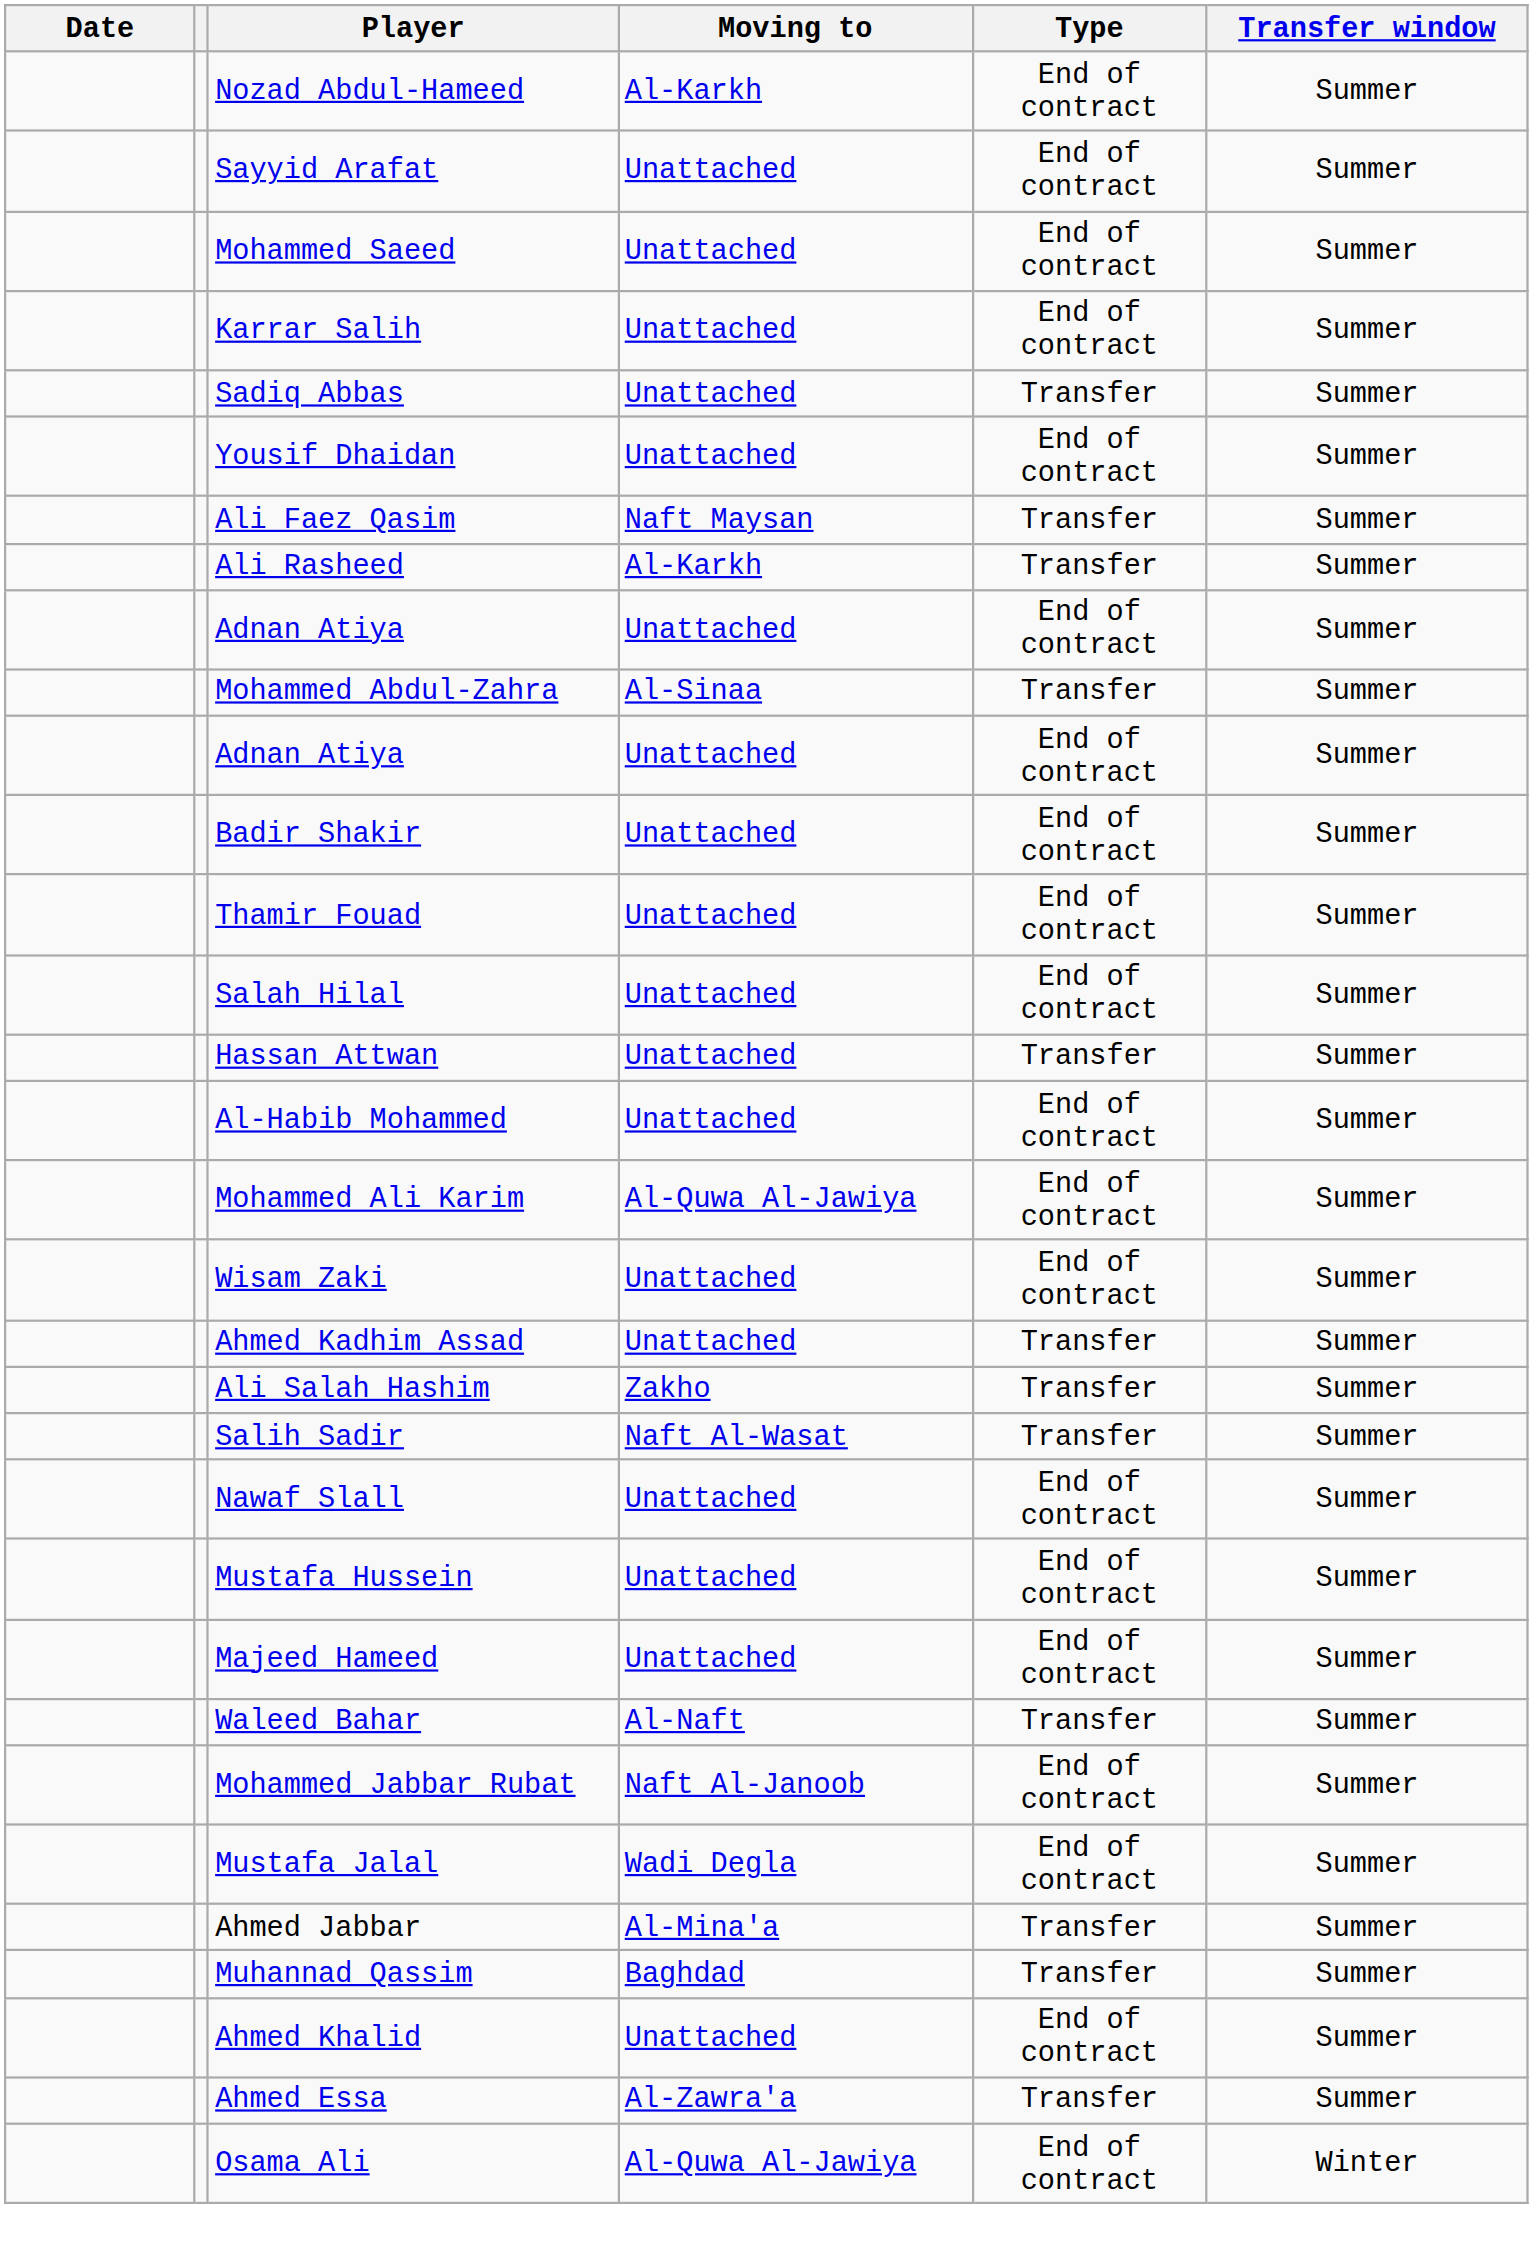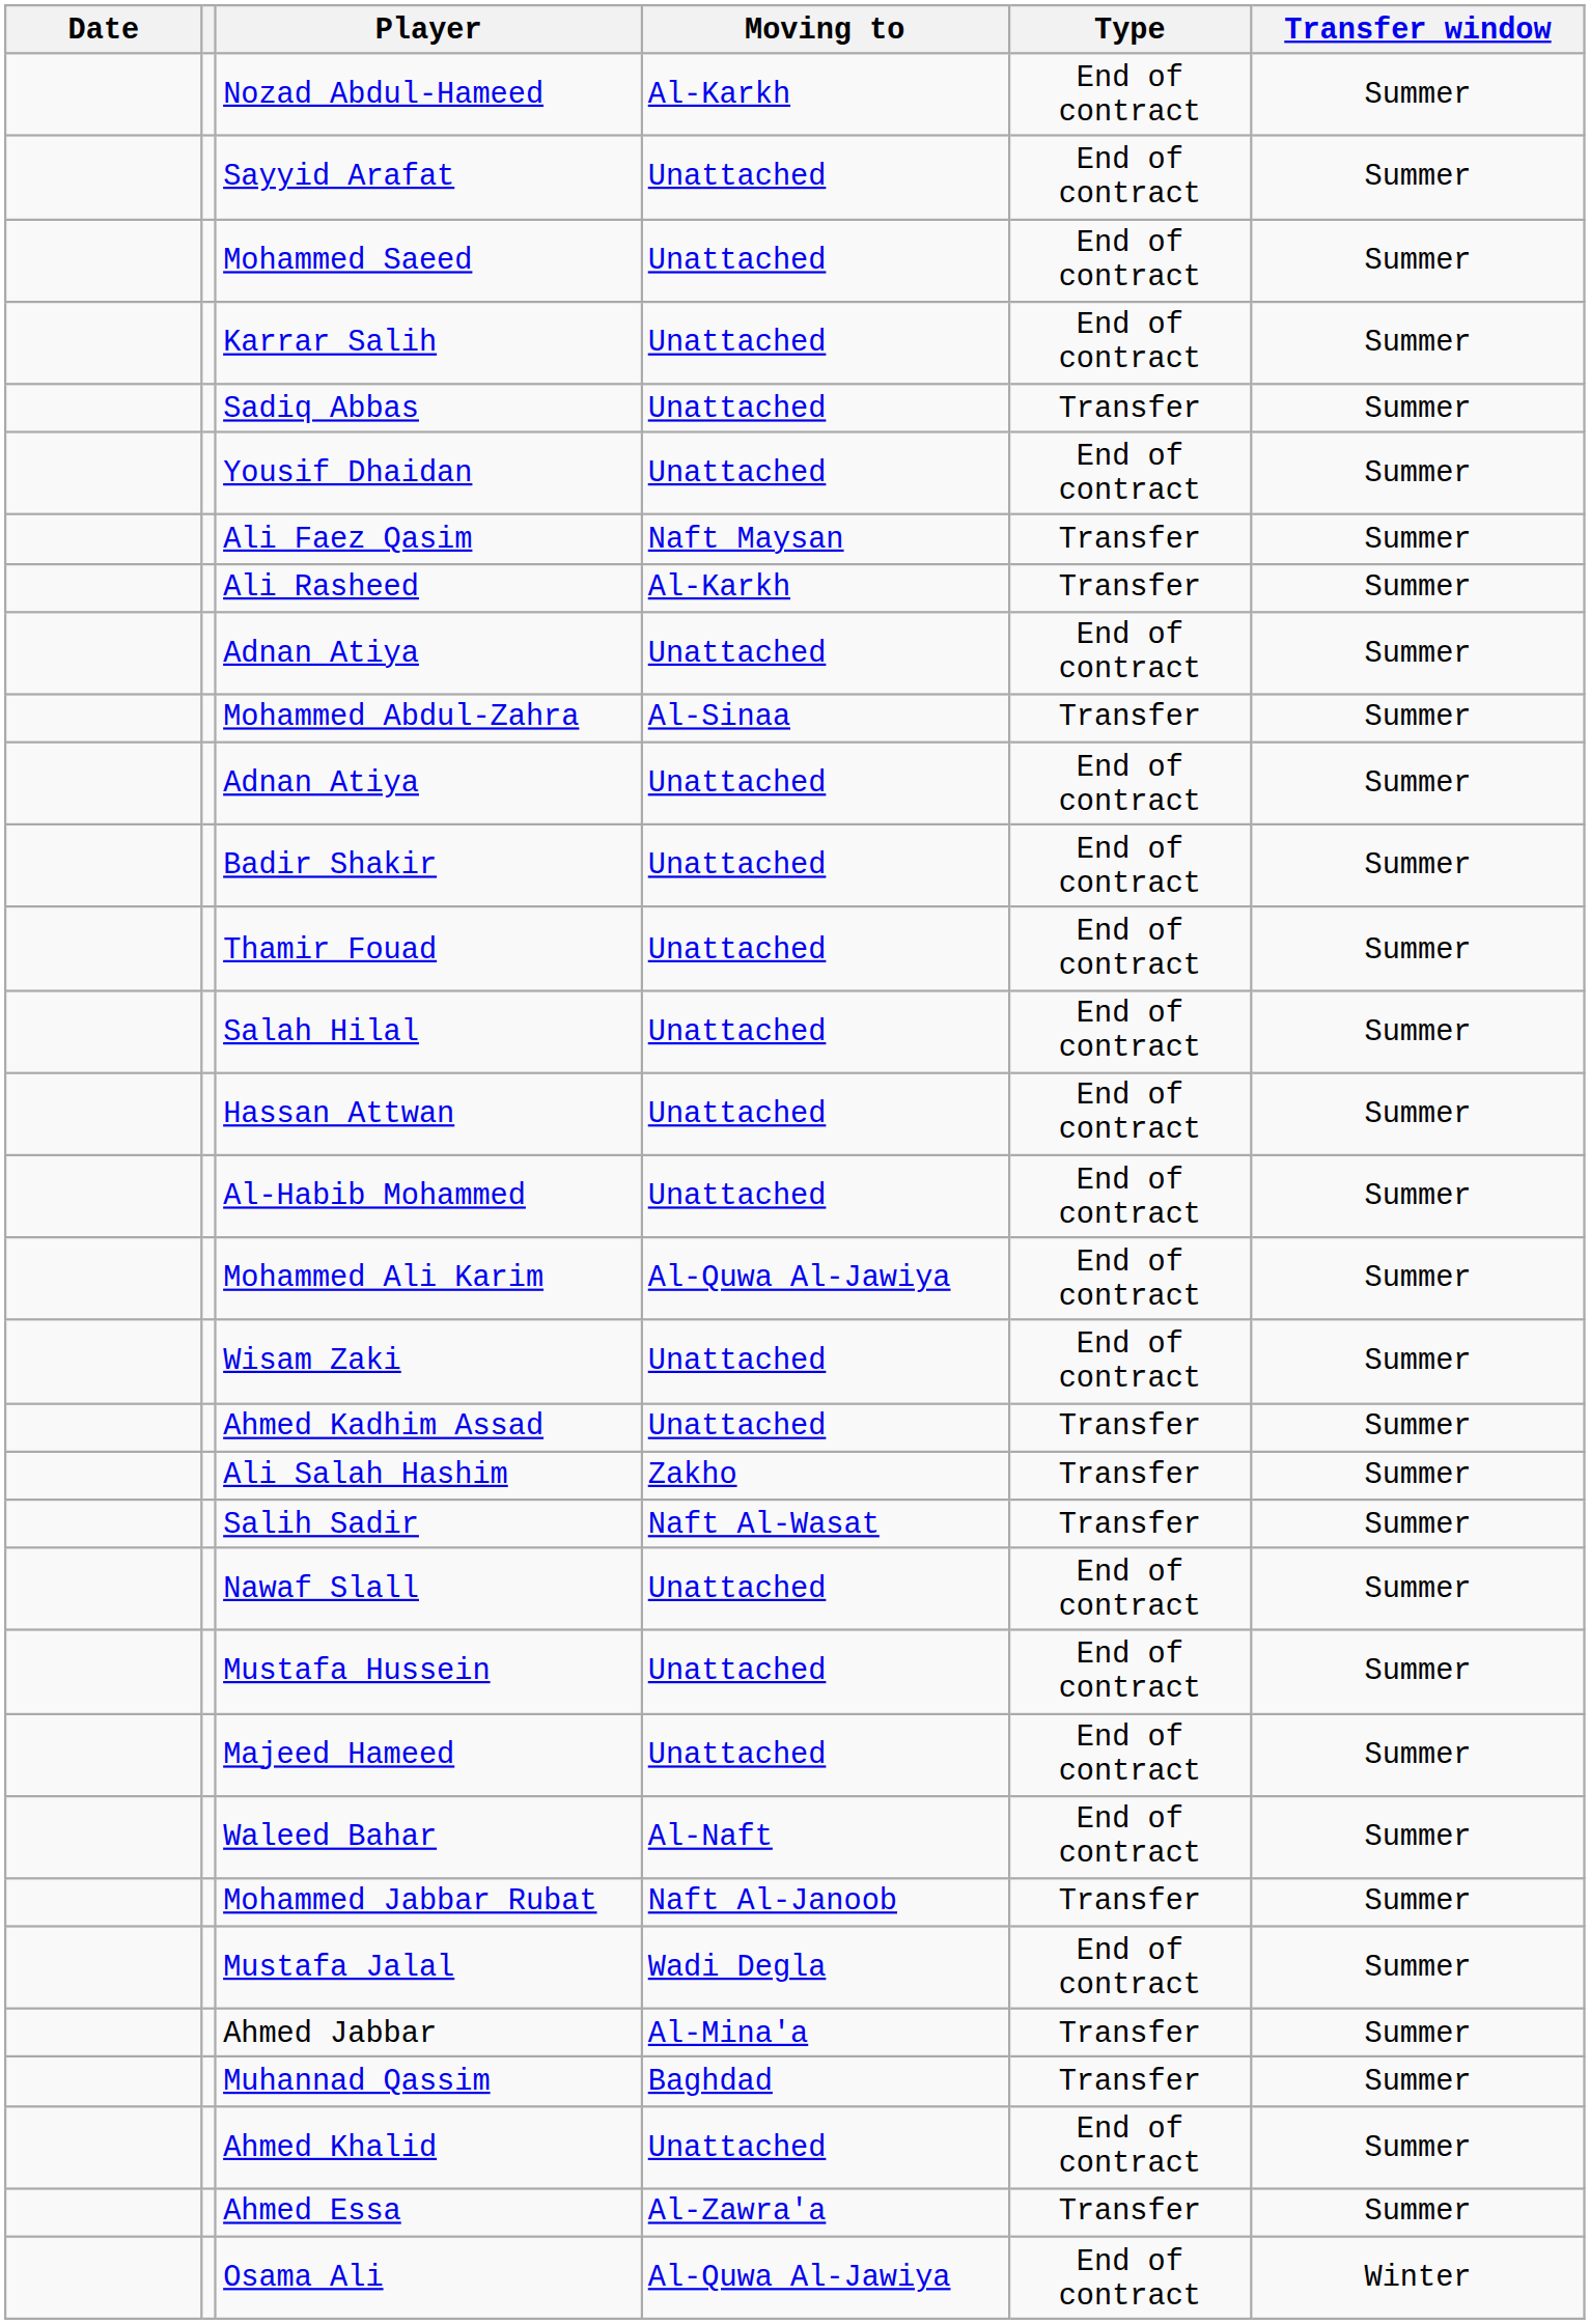Hassan Attwan | Type: Transfer -> End of contract
Waleed Bahar | Type: Transfer -> End of contract
Mohammed Jabbar Rubat | Type: End of contract -> Transfer
